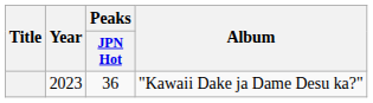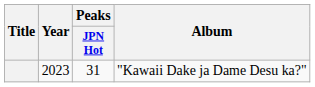"Kawaii Dake ja Dame Desu ka?" | Peaks / JPN Hot: 36 -> 31
